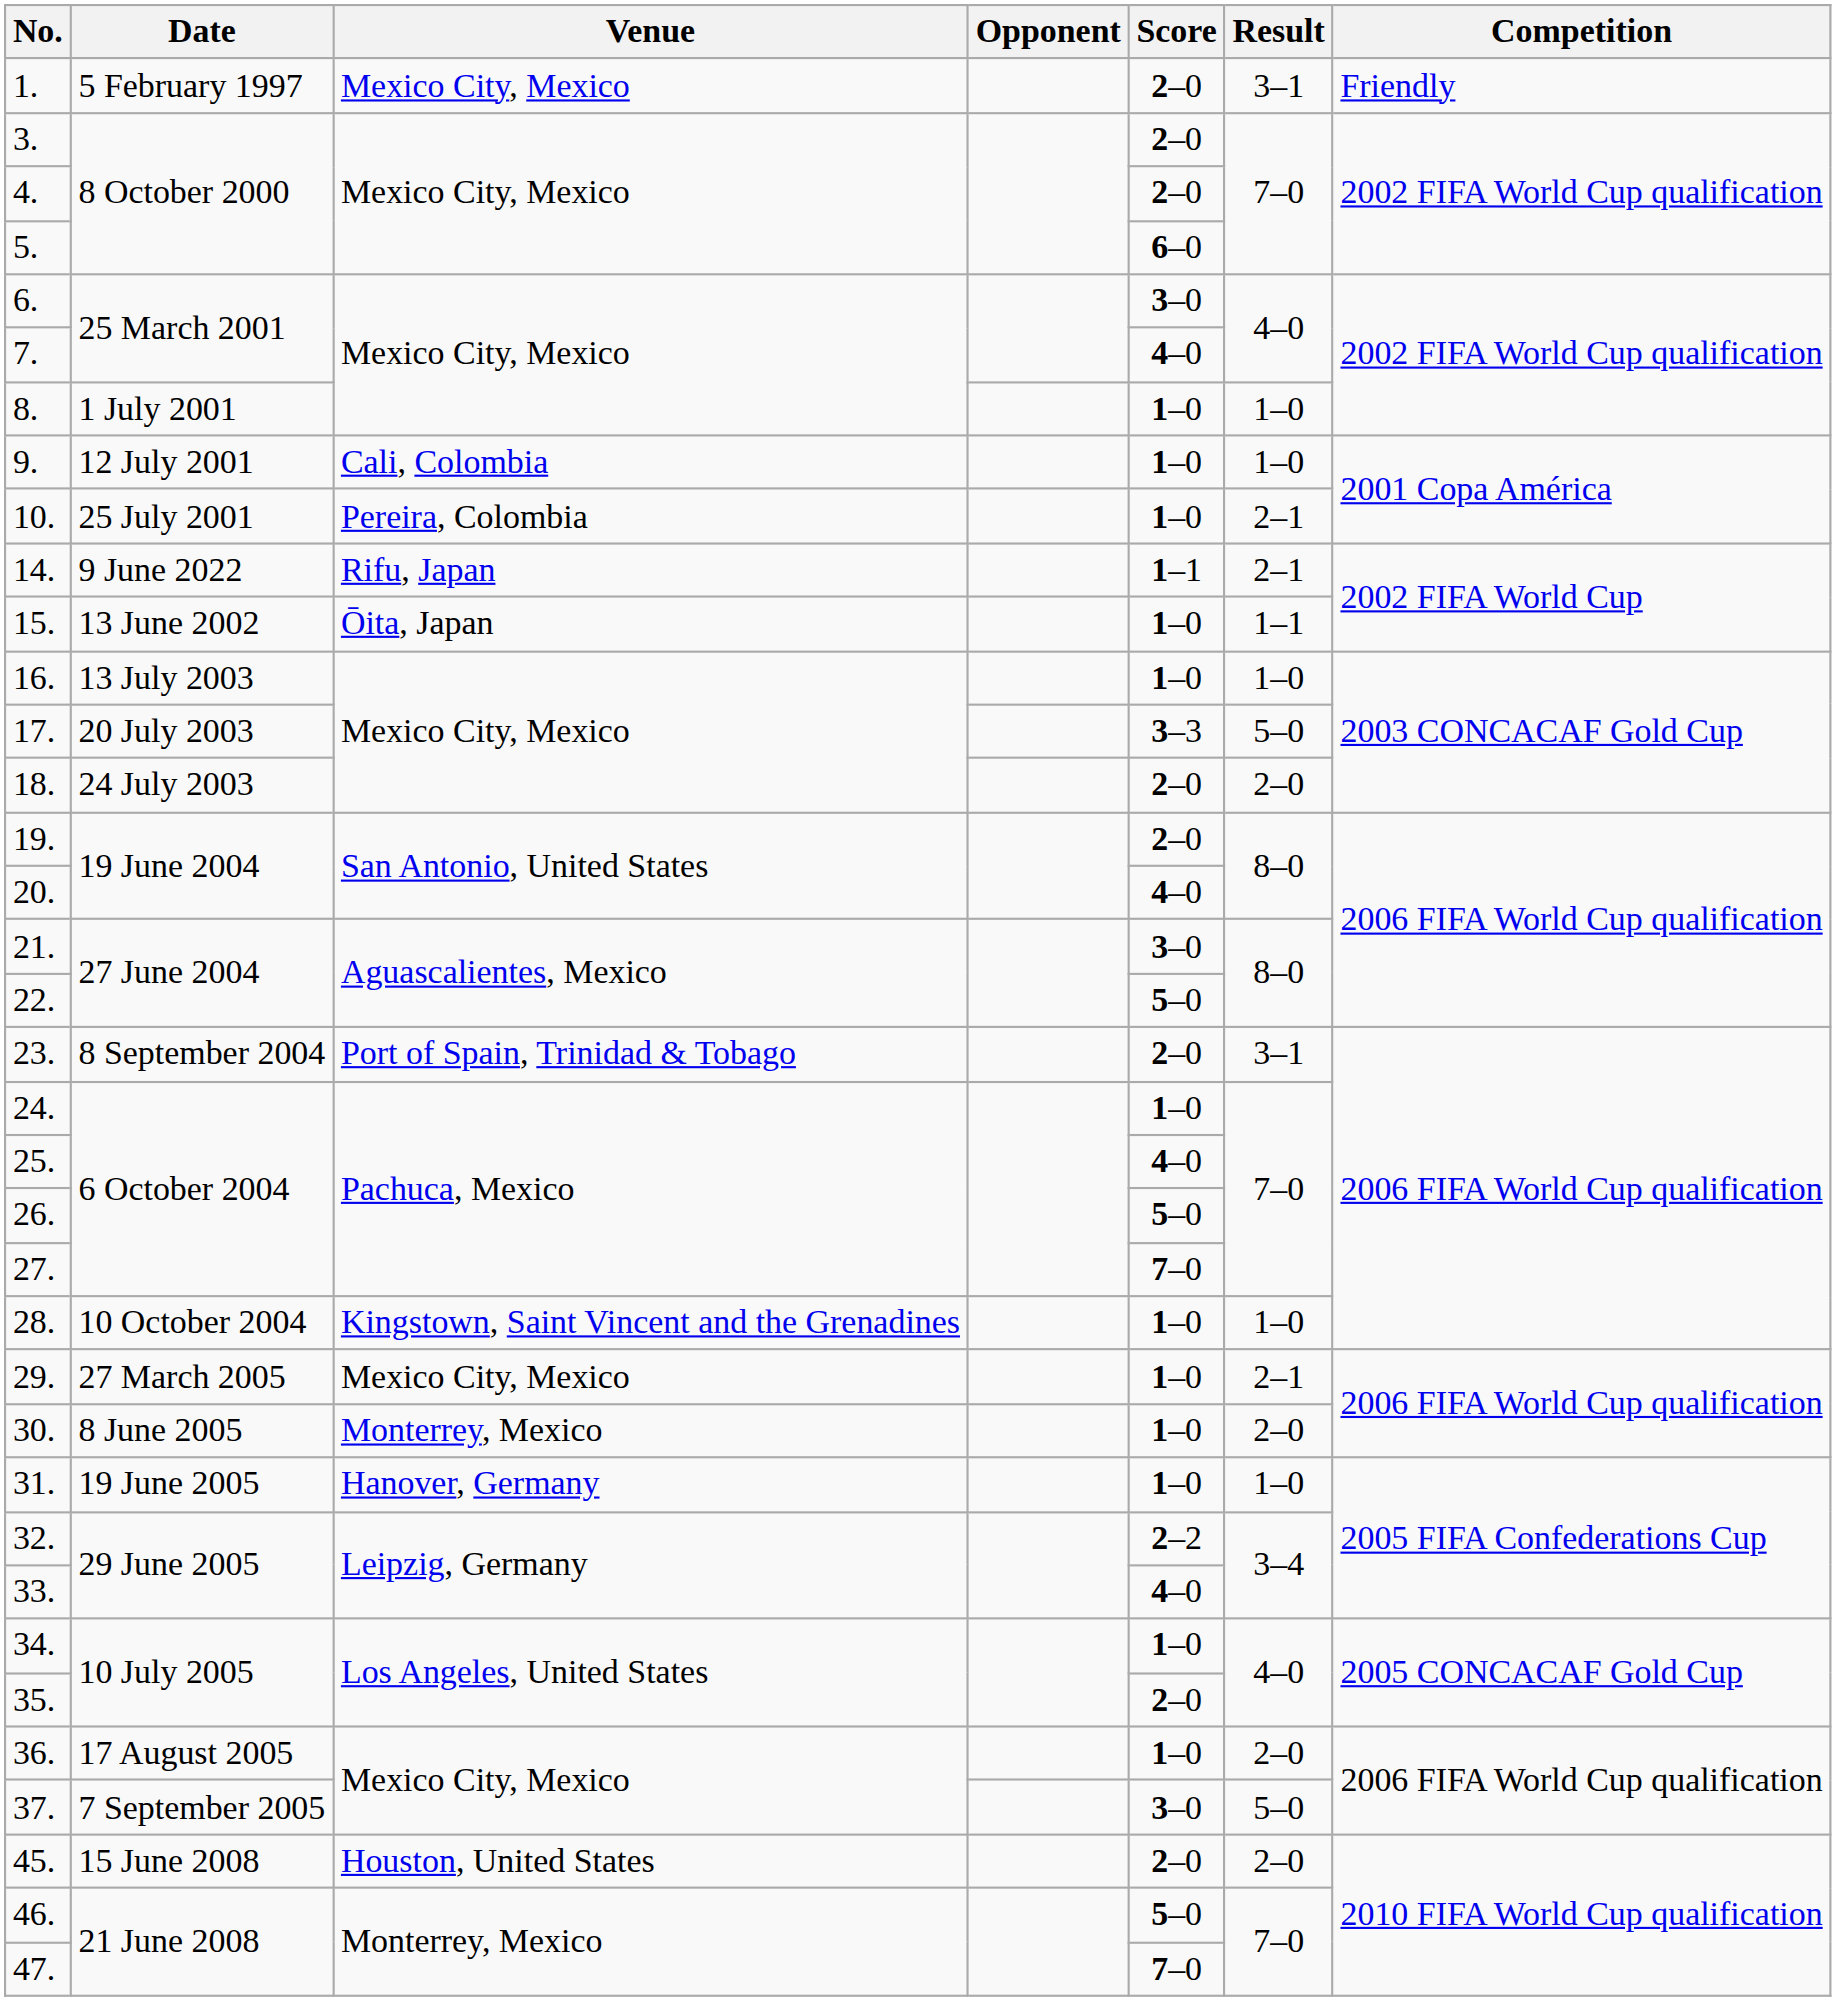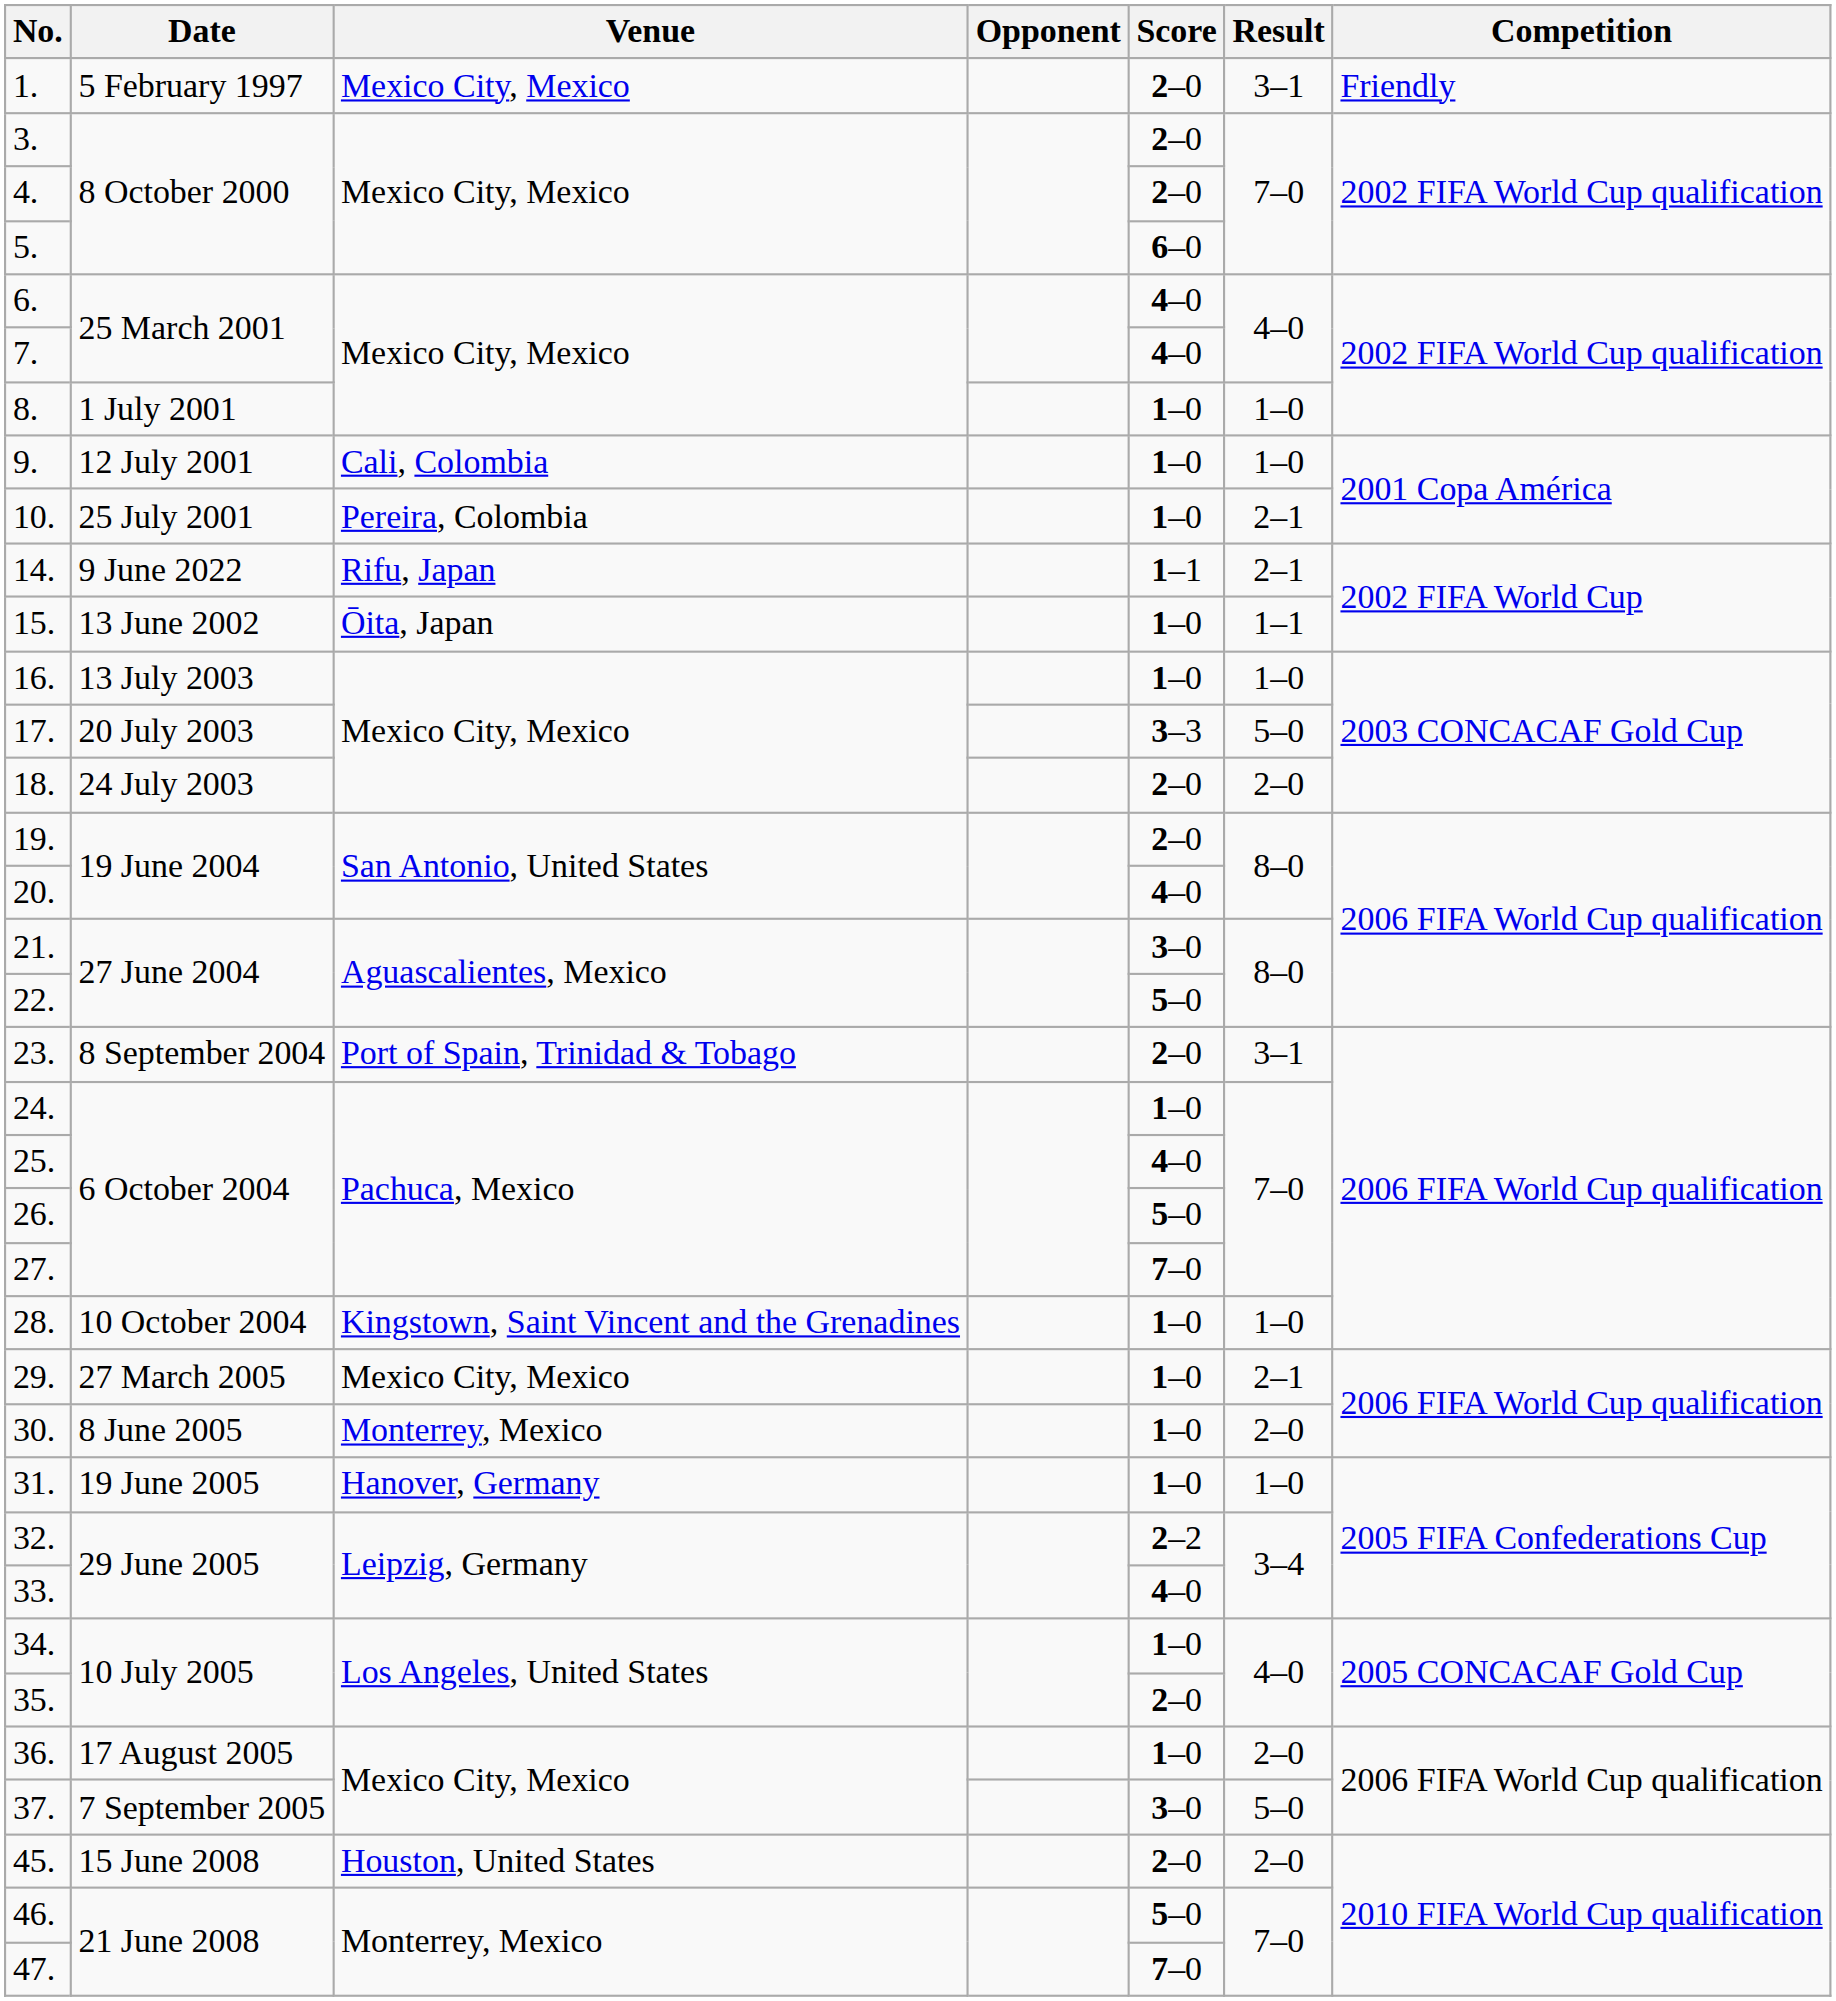6. | Score: 3–0 -> 4–0
